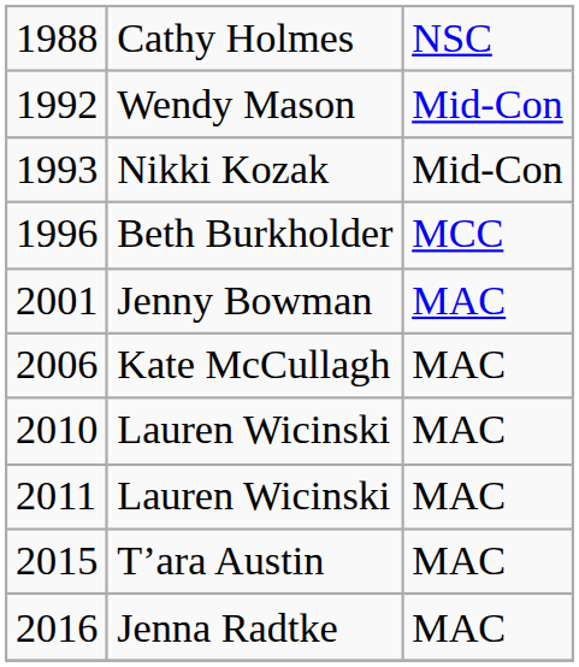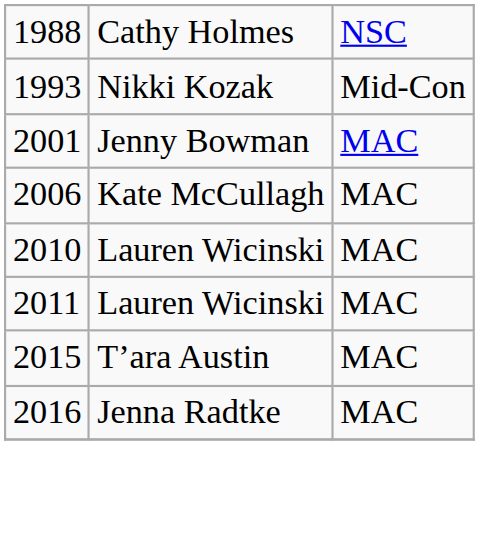- row: 1992 | Wendy Mason | Mid-Con
- row: 1996 | Beth Burkholder | MCC
